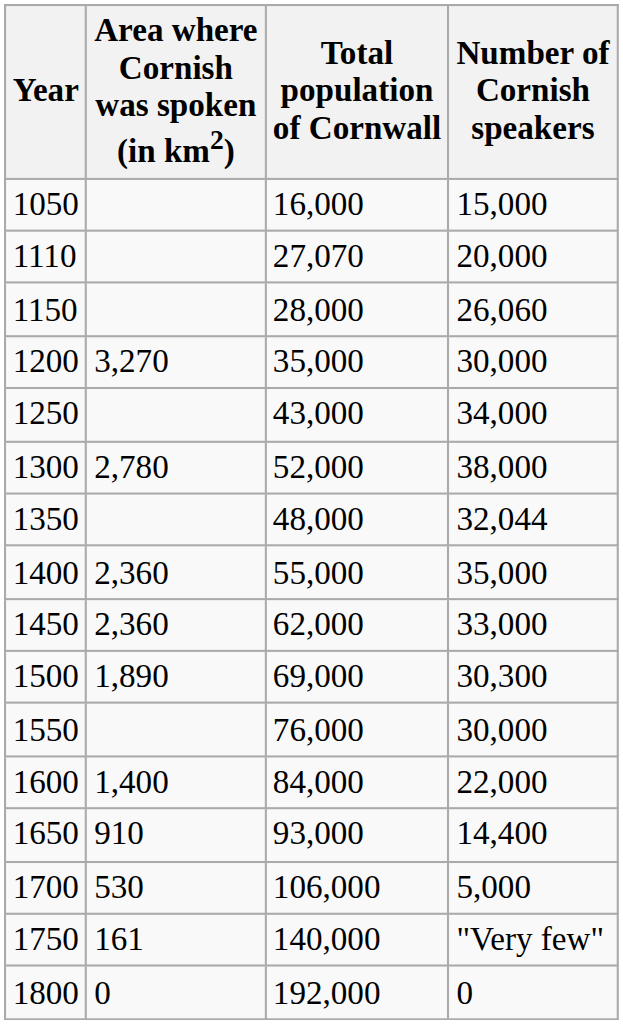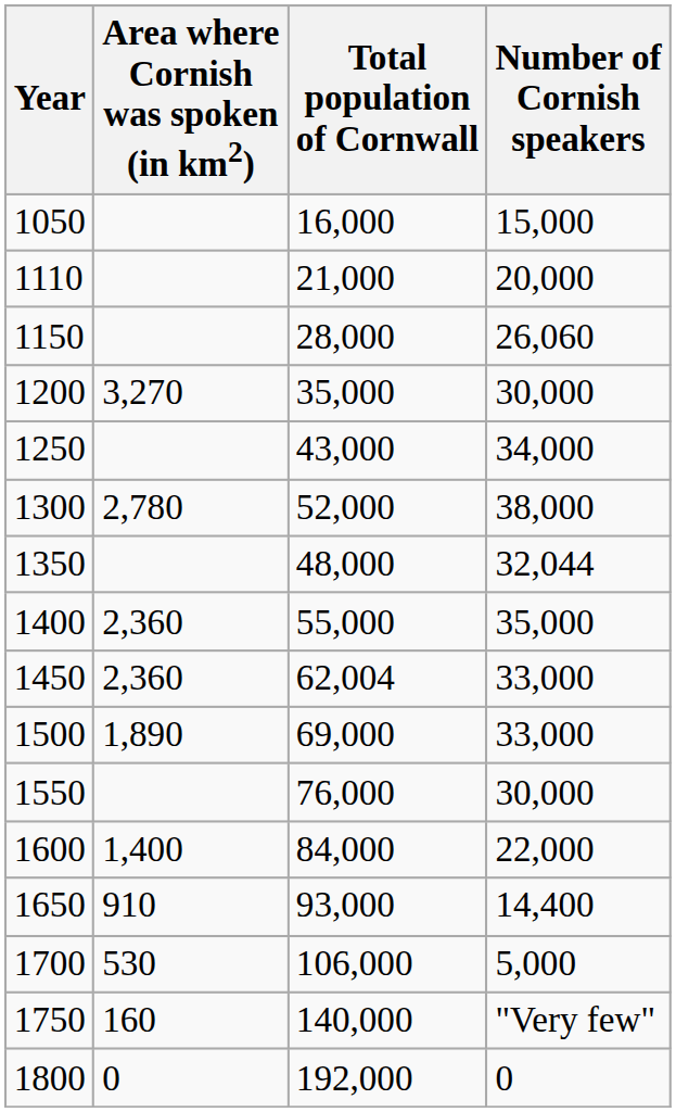1110 | Total population of Cornwall: 27,070 -> 21,000
1450 | Total population of Cornwall: 62,000 -> 62,004
1500 | Number of Cornish speakers: 30,300 -> 33,000
1750 | Area where Cornish was spoken (in km2): 161 -> 160
